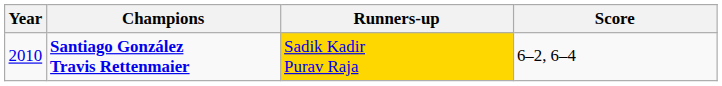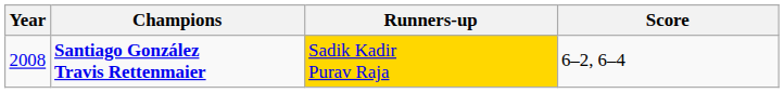Santiago González Travis Rettenmaier | Year: 2010 -> 2008
